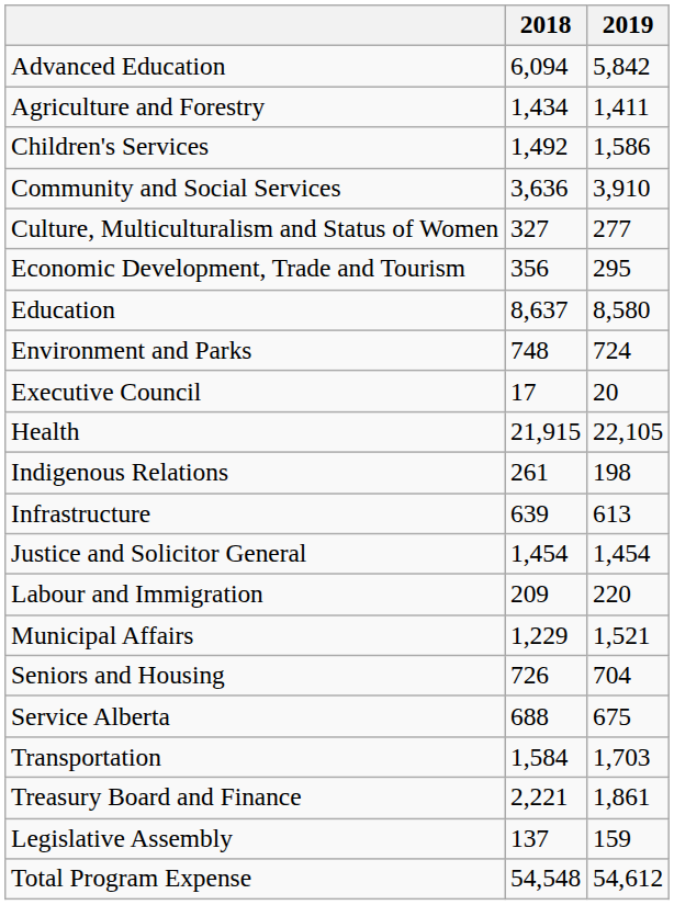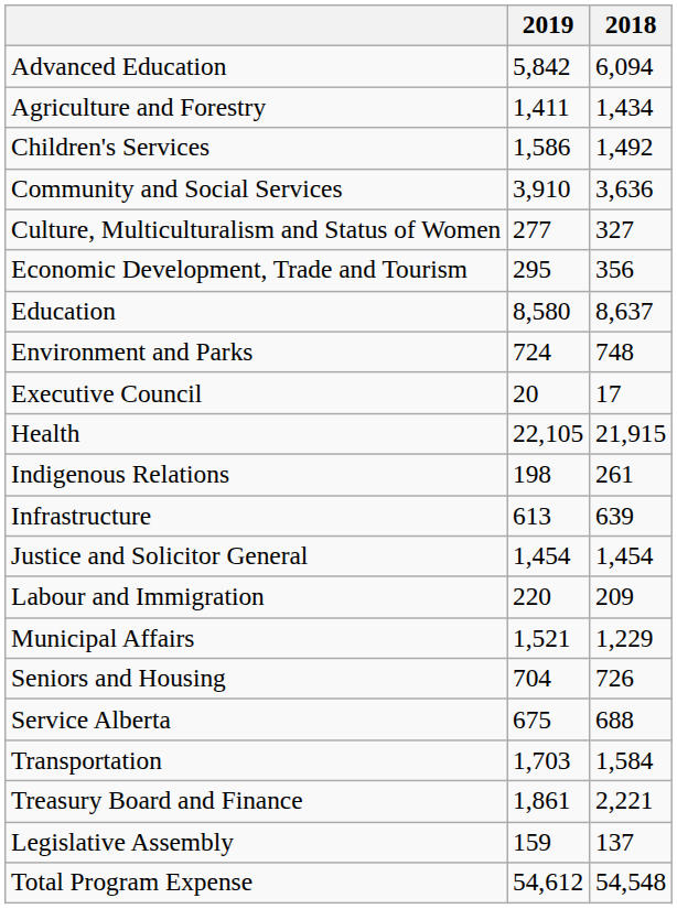columns swapped: 2018 <-> 2019
